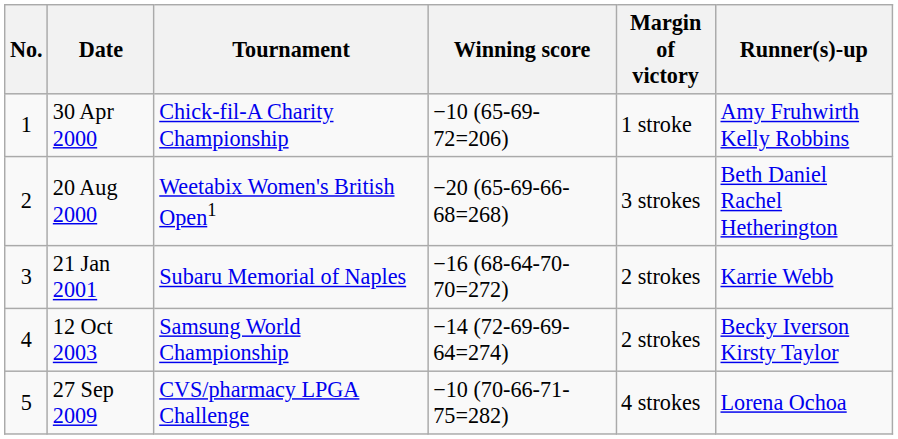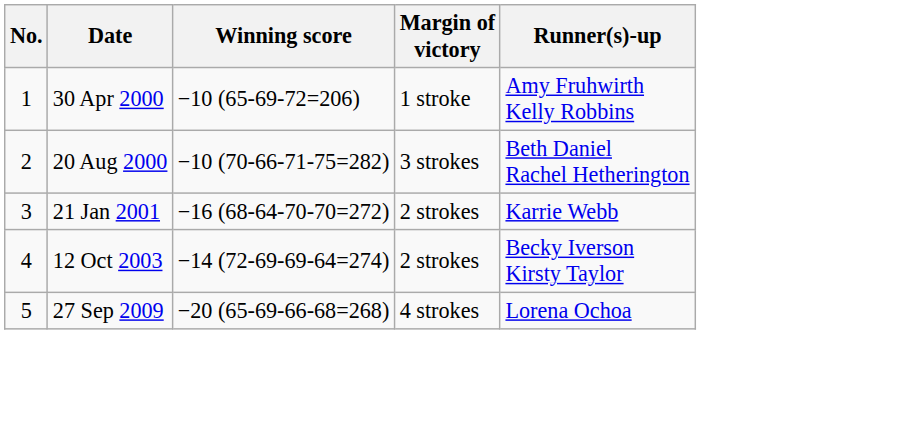- column: Tournament | Chick-fil-A Charity Championship | Weetabix Women's British Open1 | Subaru Memorial of Naples | Samsung World Championship | CVS/pharmacy LPGA Challenge
20 Aug 2000 | Winning score: −20 (65-69-66-68=268) -> −10 (70-66-71-75=282)
27 Sep 2009 | Winning score: −10 (70-66-71-75=282) -> −20 (65-69-66-68=268)
